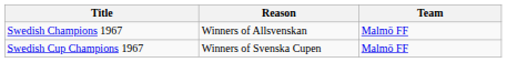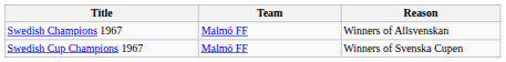columns swapped: Team <-> Reason
